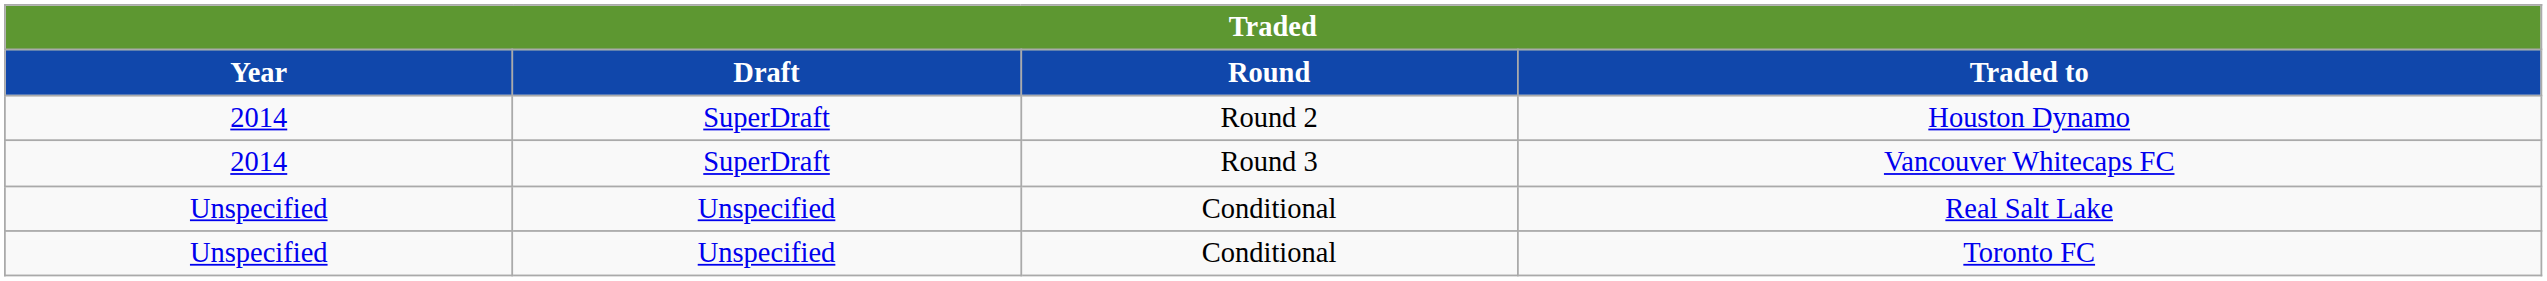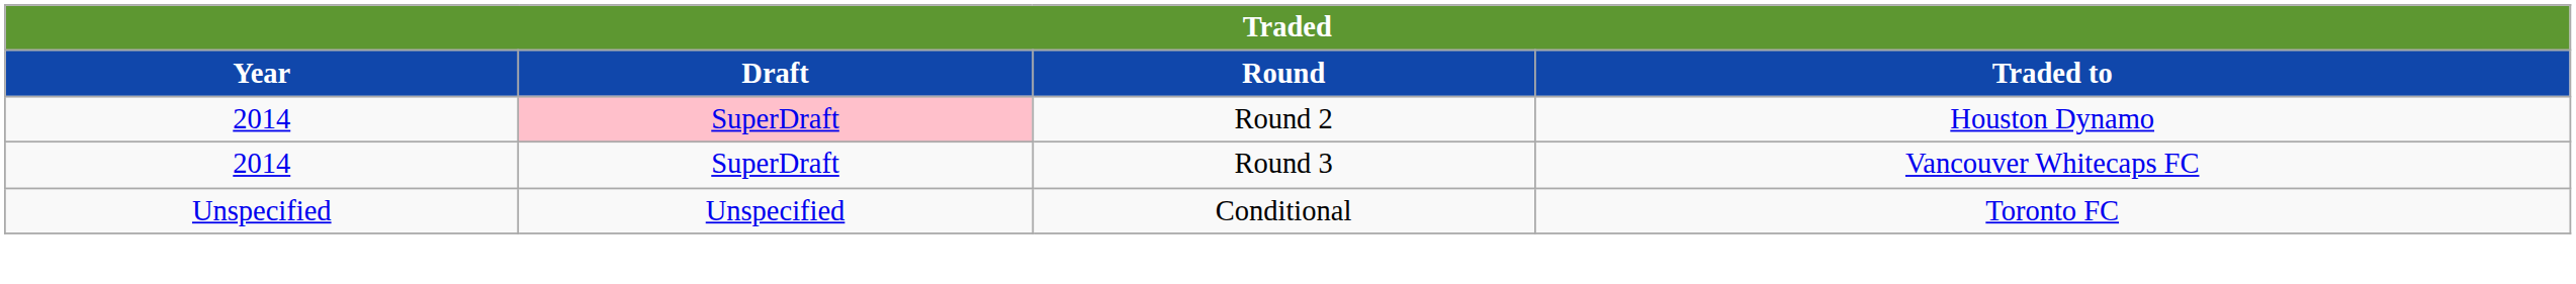Houston Dynamo | Draft: no background -> pink background
- row: Unspecified | Unspecified | Conditional | Real Salt Lake
